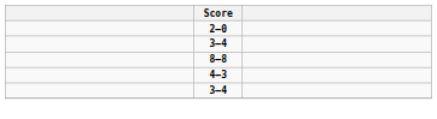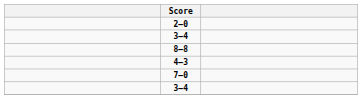+ row: 7–0
